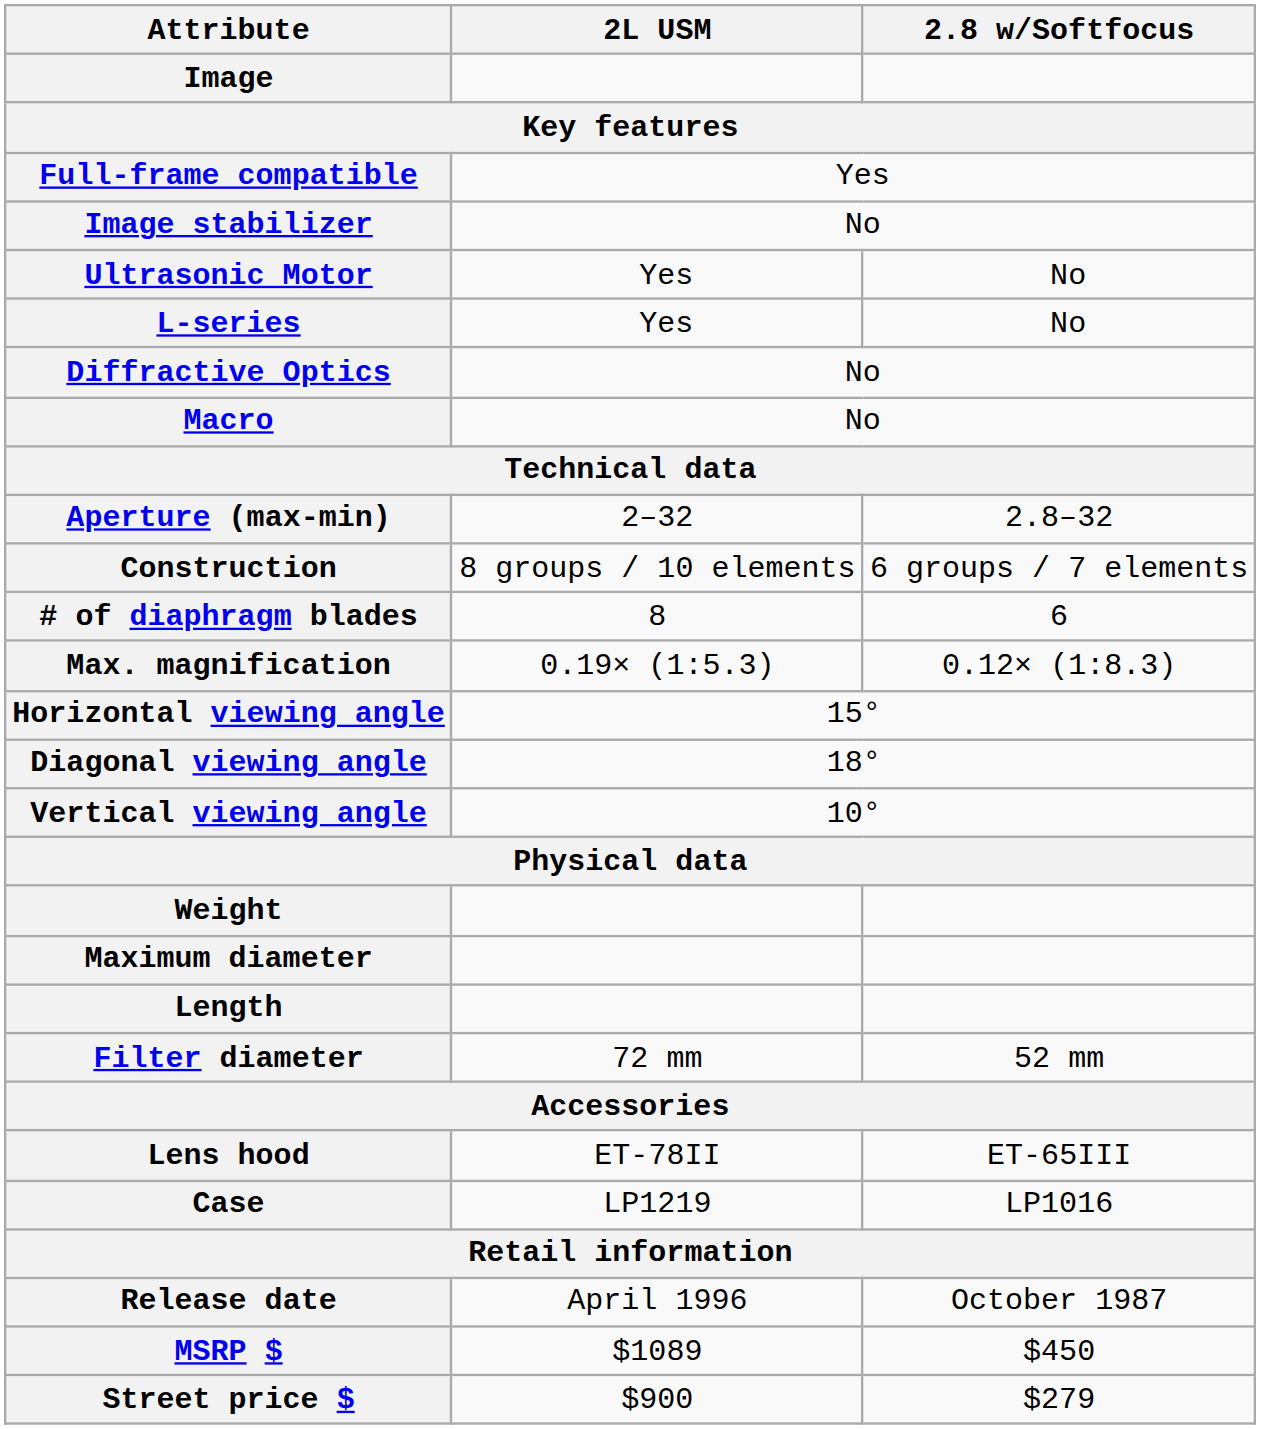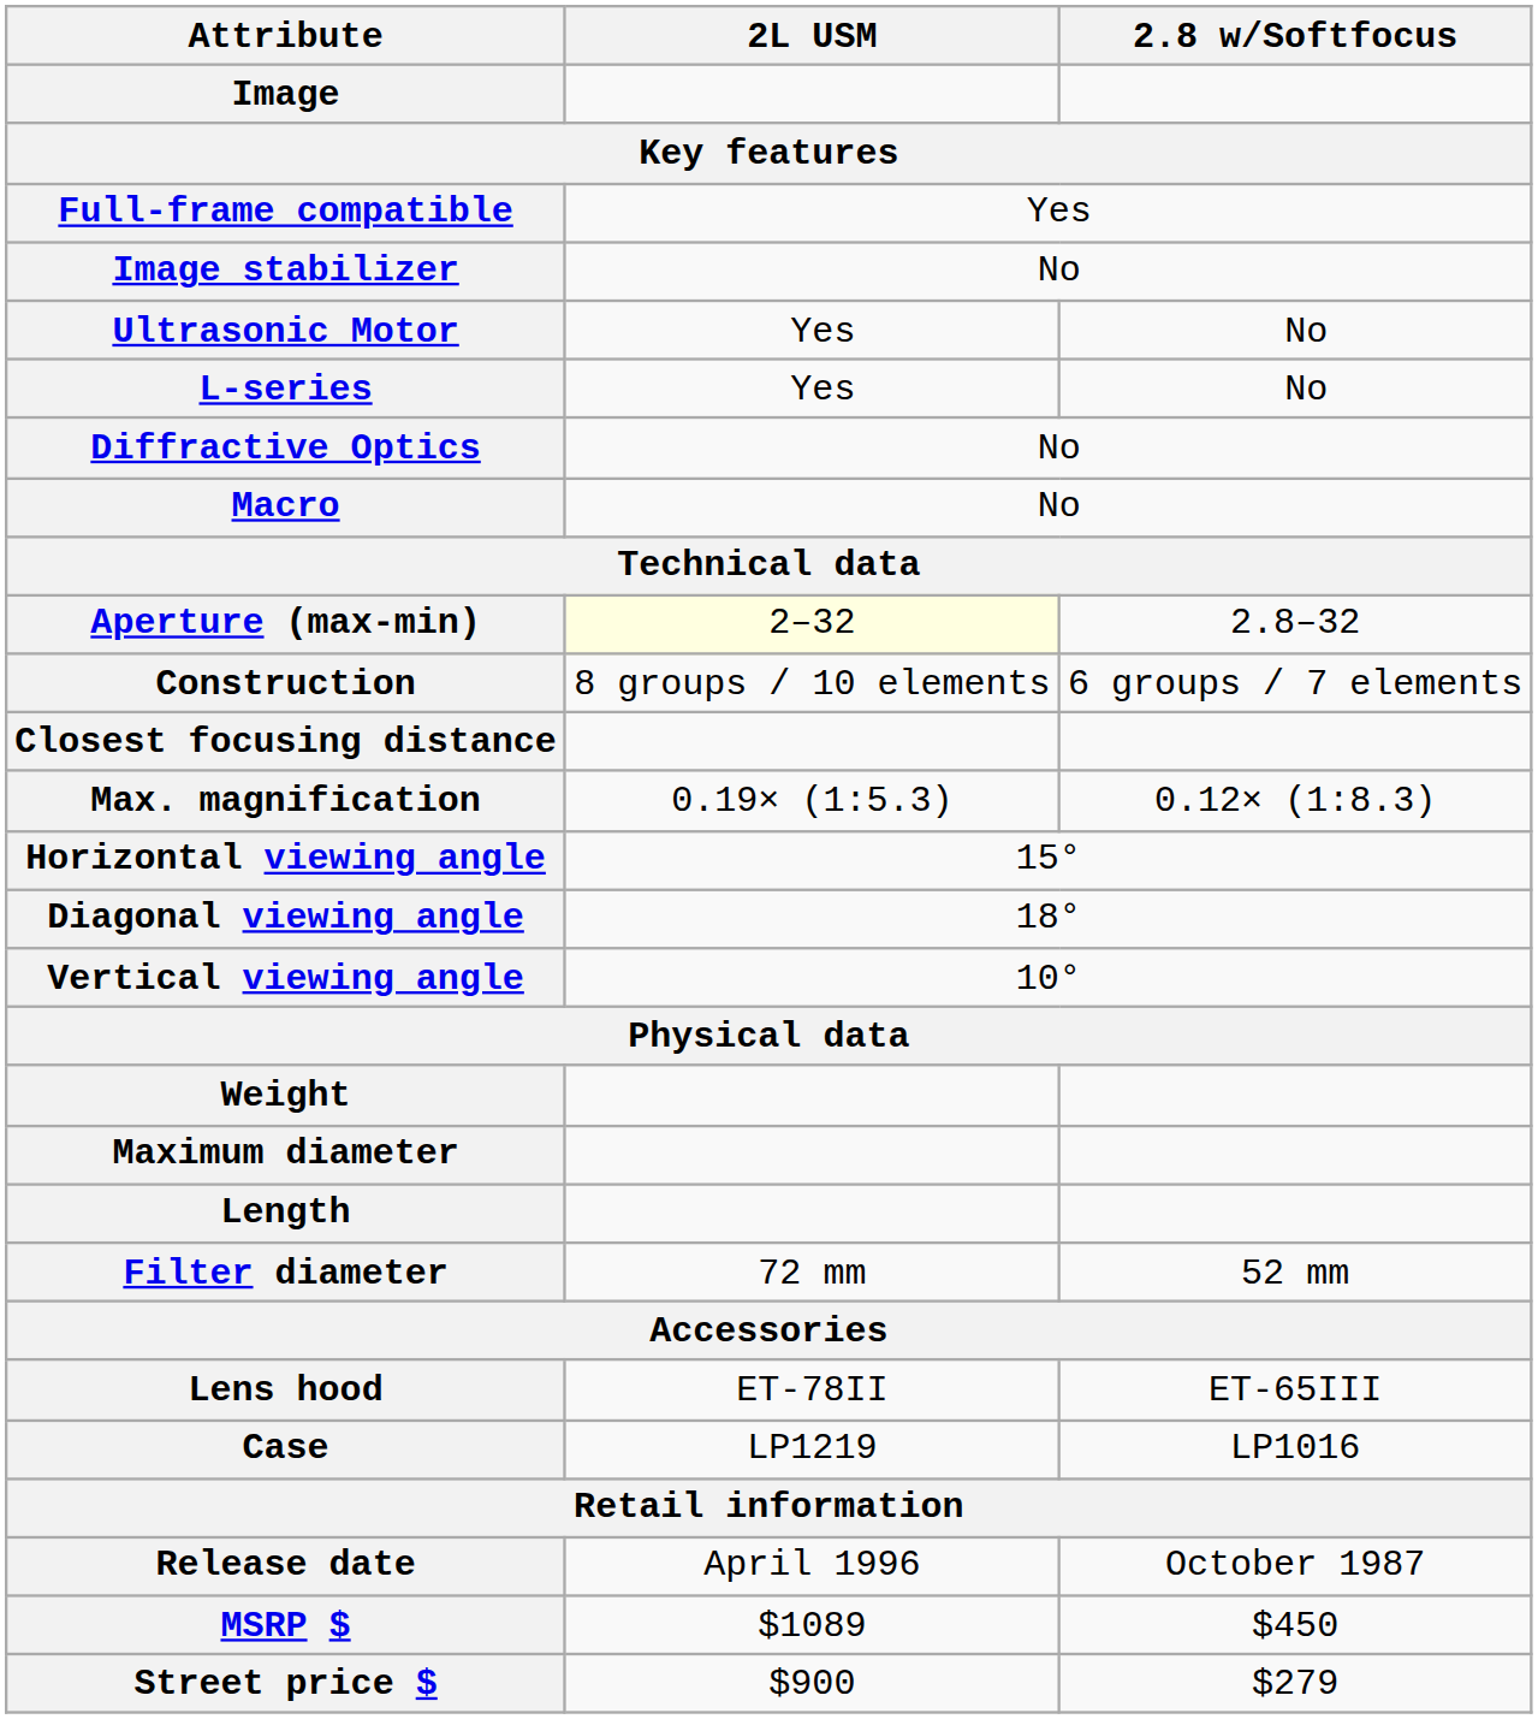Aperture (max-min) | 2L USM: no background -> lightyellow background
- row: # of diaphragm blades | 8 | 6
+ row: Closest focusing distance
